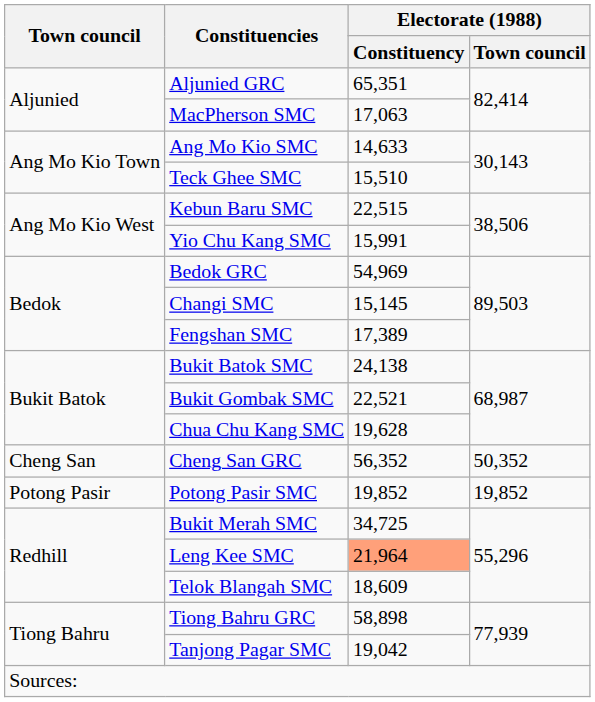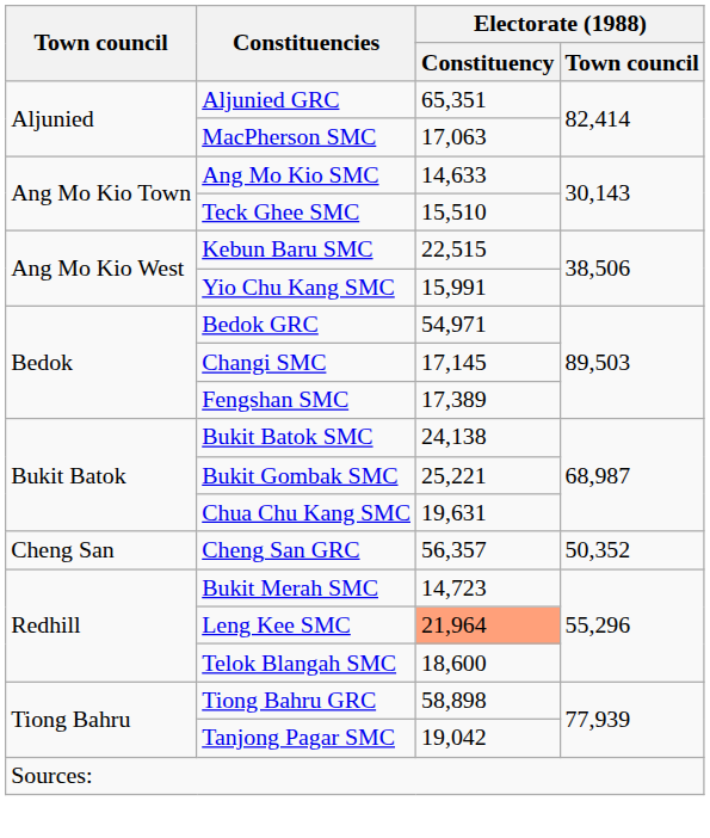Bedok GRC | Electorate (1988) / Constituency: 54,969 -> 54,971
Changi SMC | Electorate (1988) / Constituency: 15,145 -> 17,145
Bukit Gombak SMC | Electorate (1988) / Constituency: 22,521 -> 25,221
Chua Chu Kang SMC | Electorate (1988) / Constituency: 19,628 -> 19,631
Cheng San GRC | Electorate (1988) / Constituency: 56,352 -> 56,357
- row: Potong Pasir | Potong Pasir SMC | 19,852 | 19,852
Bukit Merah SMC | Electorate (1988) / Constituency: 34,725 -> 14,723
Telok Blangah SMC | Electorate (1988) / Constituency: 18,609 -> 18,600
